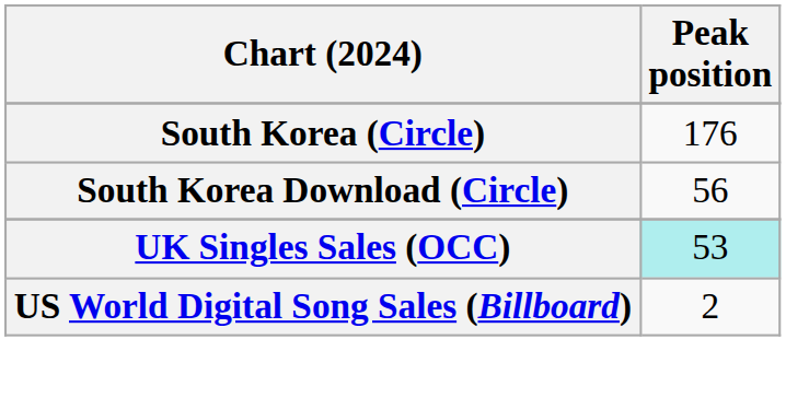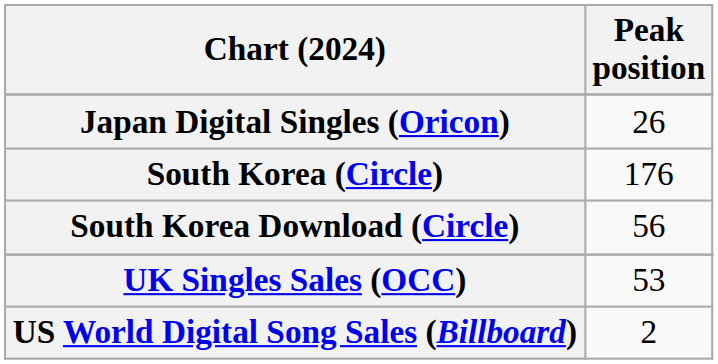+ row: Japan Digital Singles (Oricon) | 26
UK Singles Sales (OCC) | Peak position: paleturquoise background -> no background
